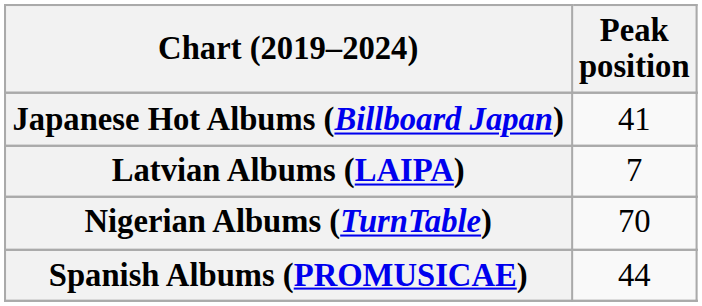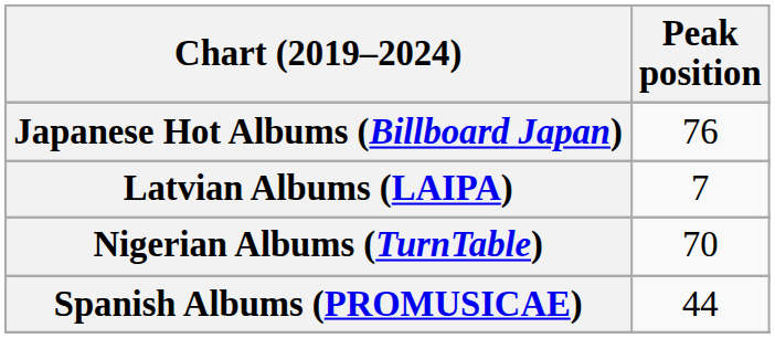Japanese Hot Albums (Billboard Japan) | Peak position: 41 -> 76
